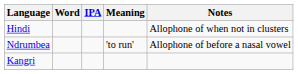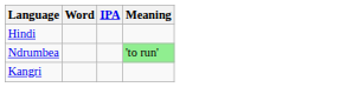- column: Notes | Allophone of when not in clusters | Allophone of before a nasal vowel
Ndrumbea | Meaning: no background -> lightgreen background
